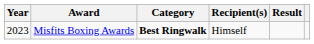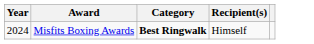- column: Result
Misfits Boxing Awards | Year: 2023 -> 2024
